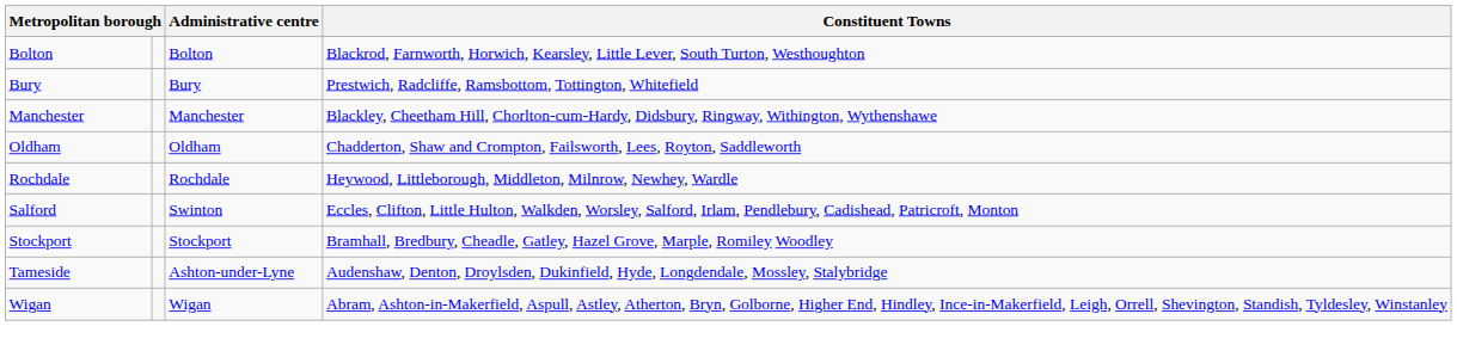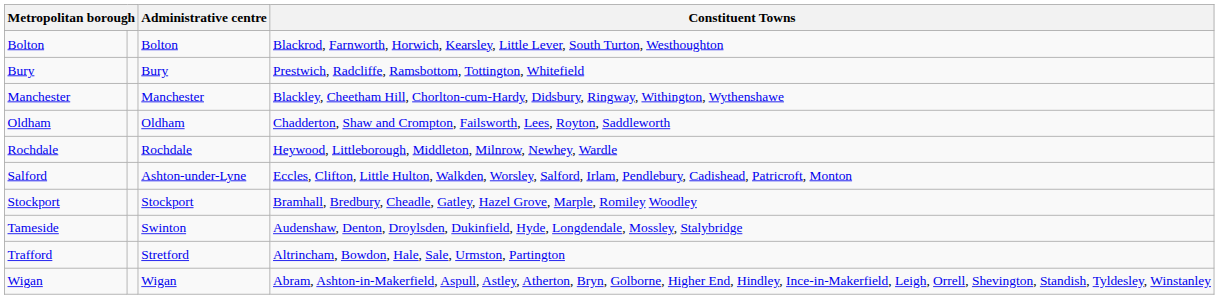Salford | Administrative centre: Swinton -> Ashton-under-Lyne
Tameside | Administrative centre: Ashton-under-Lyne -> Swinton
+ row: Trafford | Stretford | Altrincham, Bowdon, Hale, Sale, Urmston, Partington
